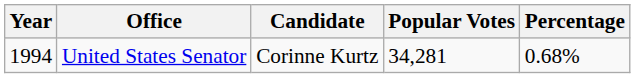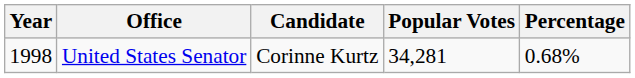United States Senator | Year: 1994 -> 1998
